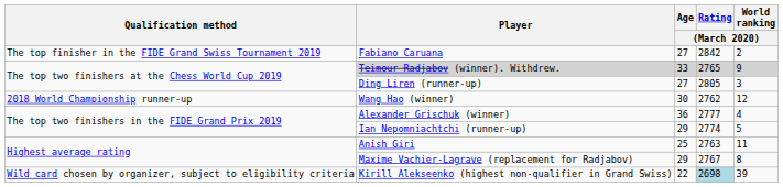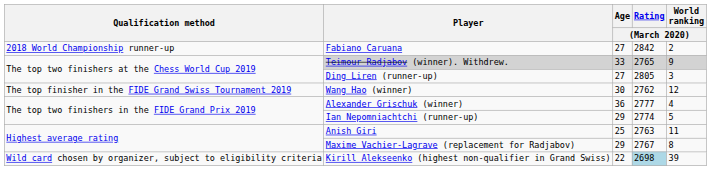Fabiano Caruana | Qualification method: The top finisher in the FIDE Grand Swiss Tournament 2019 -> 2018 World Championship runner-up
Wang Hao (winner) | Qualification method: 2018 World Championship runner-up -> The top finisher in the FIDE Grand Swiss Tournament 2019
